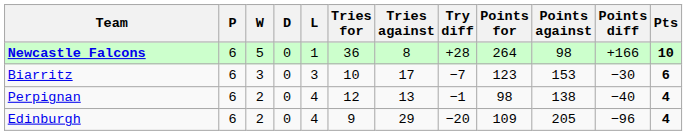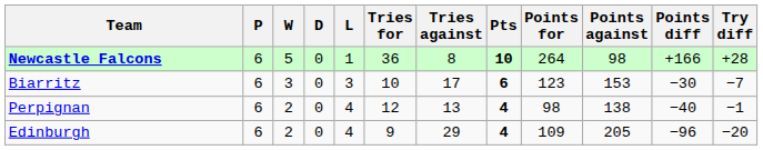columns swapped: Try diff <-> Pts
